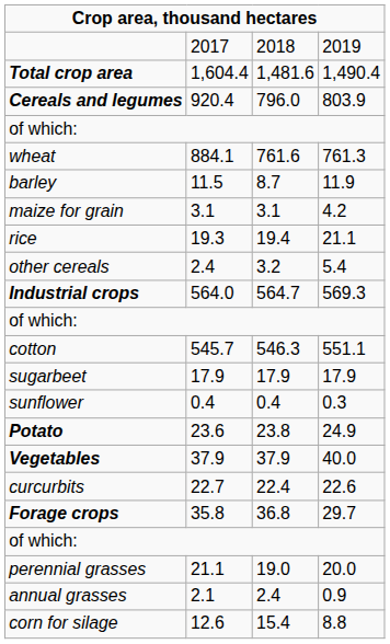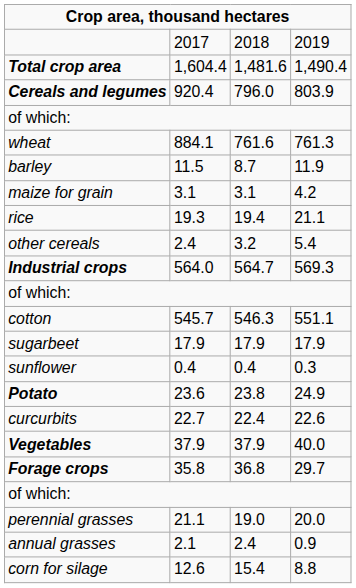rows swapped: Vegetables <-> curcurbits
